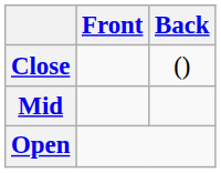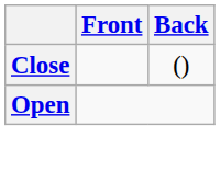- row: Mid
